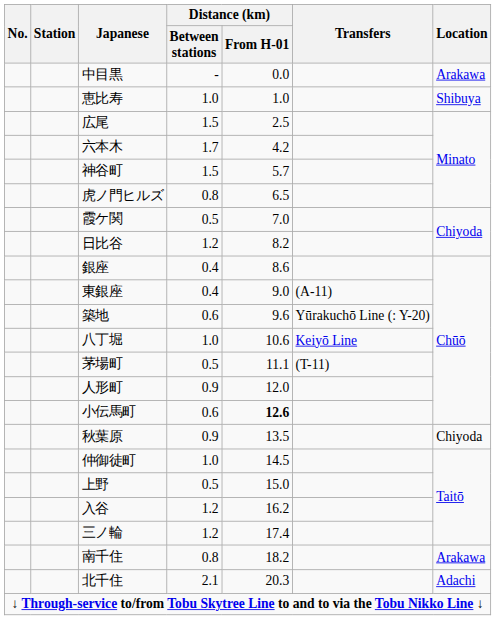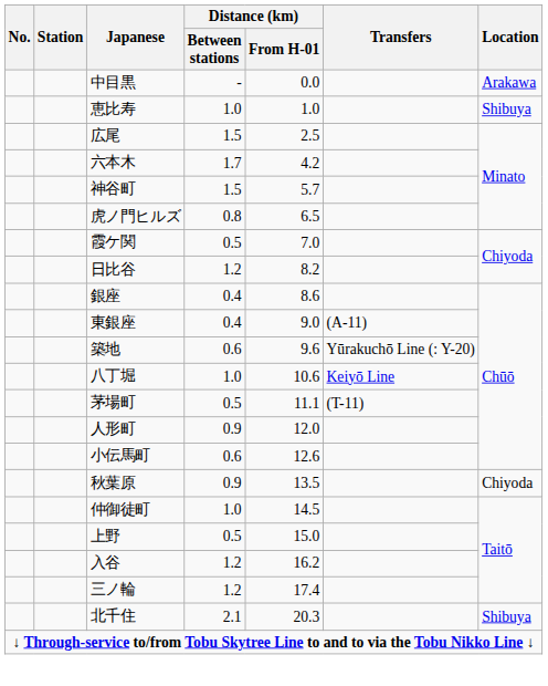小伝馬町 | Distance (km) / From H-01: bold -> normal
- row: 南千住 | 0.8 | 18.2 | Arakawa
北千住 | Location: Adachi -> Shibuya
